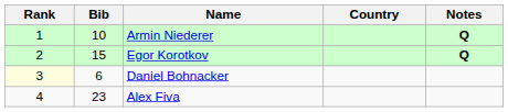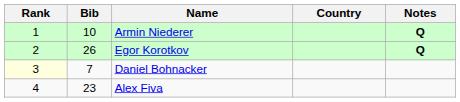Egor Korotkov | Bib: 15 -> 26
Daniel Bohnacker | Bib: 6 -> 7
